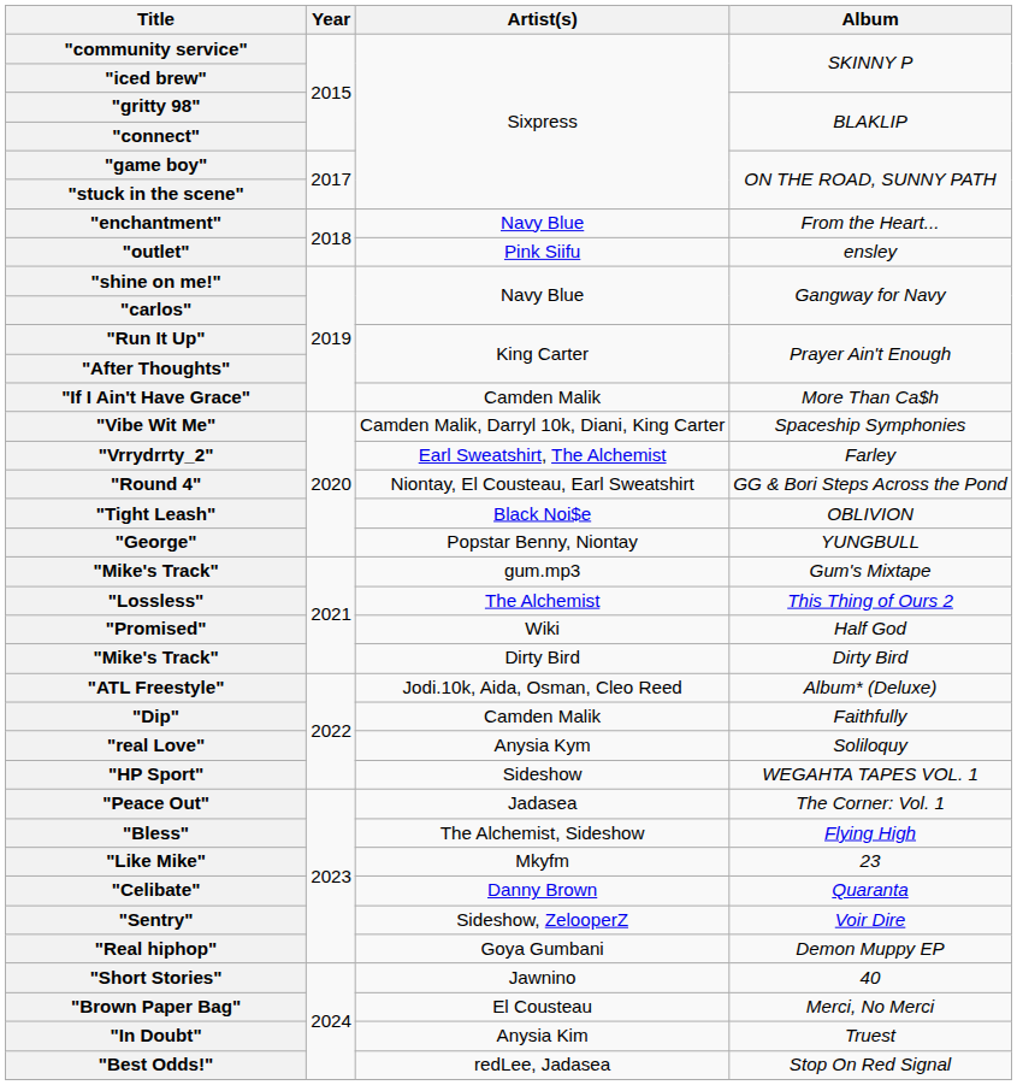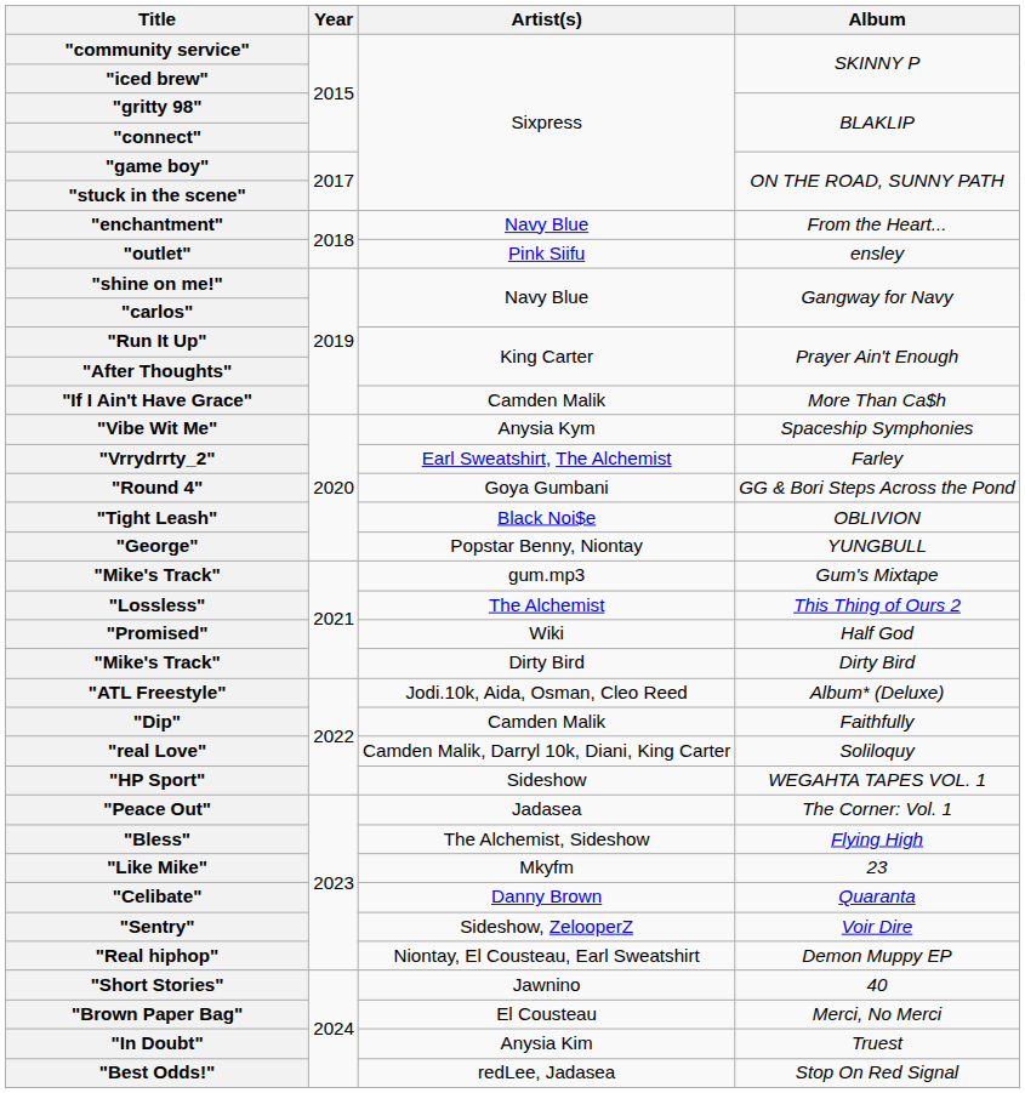"Vibe Wit Me" | Artist(s): Camden Malik, Darryl 10k, Diani, King Carter -> Anysia Kym
"Round 4" | Artist(s): Niontay, El Cousteau, Earl Sweatshirt -> Goya Gumbani
"real Love" | Artist(s): Anysia Kym -> Camden Malik, Darryl 10k, Diani, King Carter
"Real hiphop" | Artist(s): Goya Gumbani -> Niontay, El Cousteau, Earl Sweatshirt
